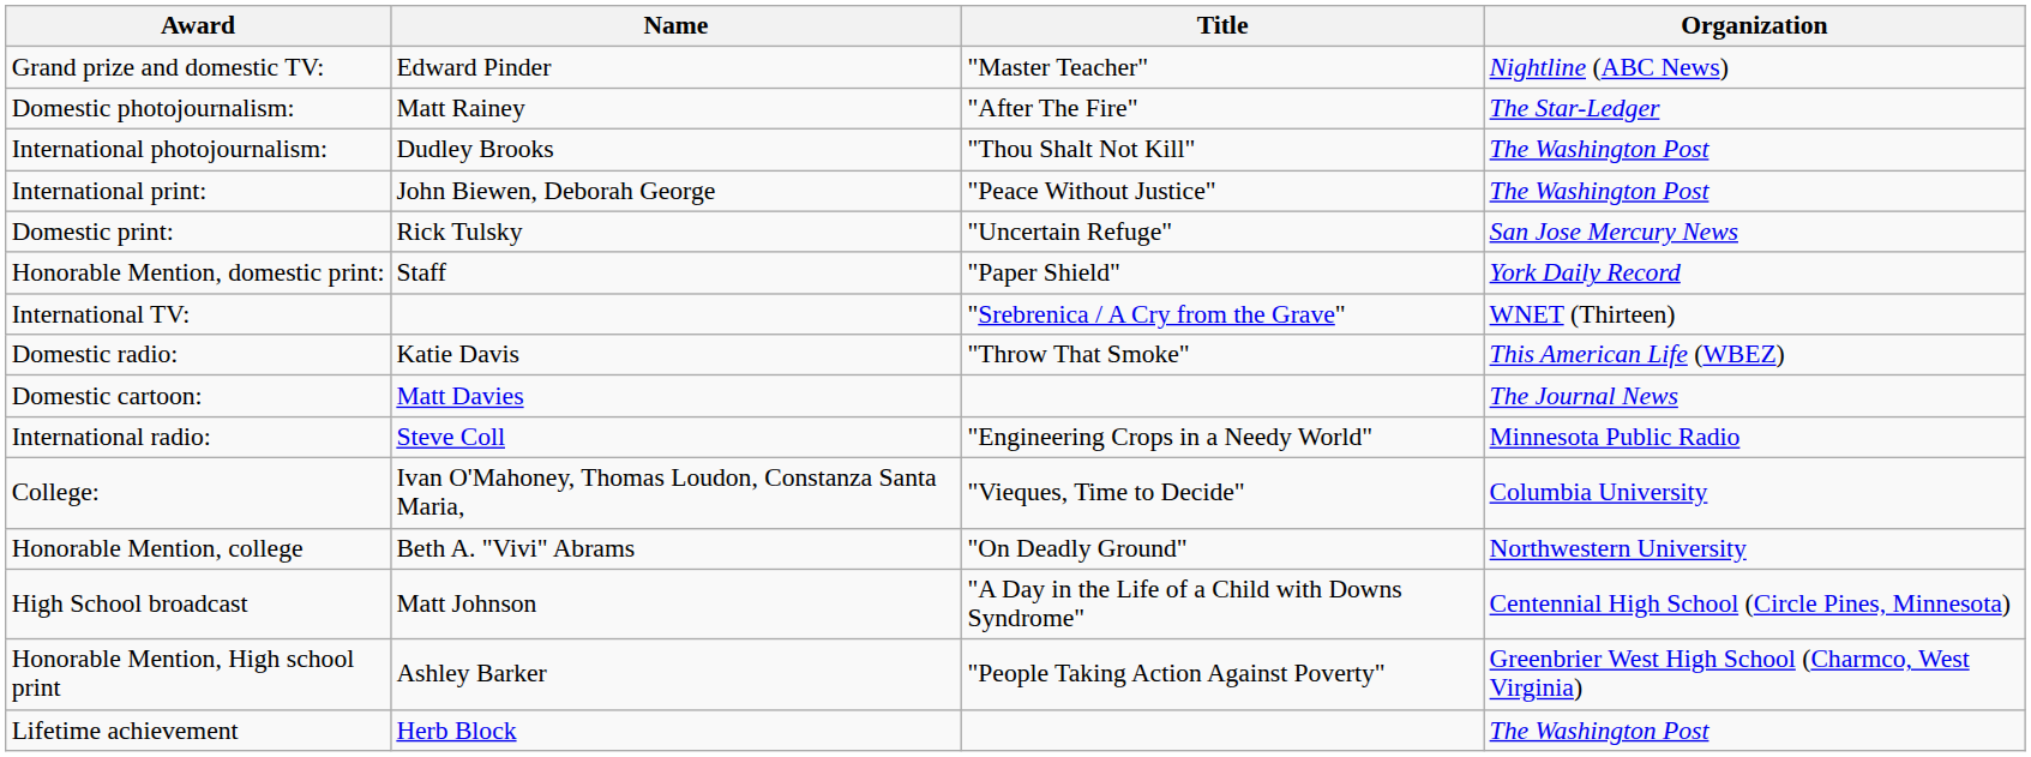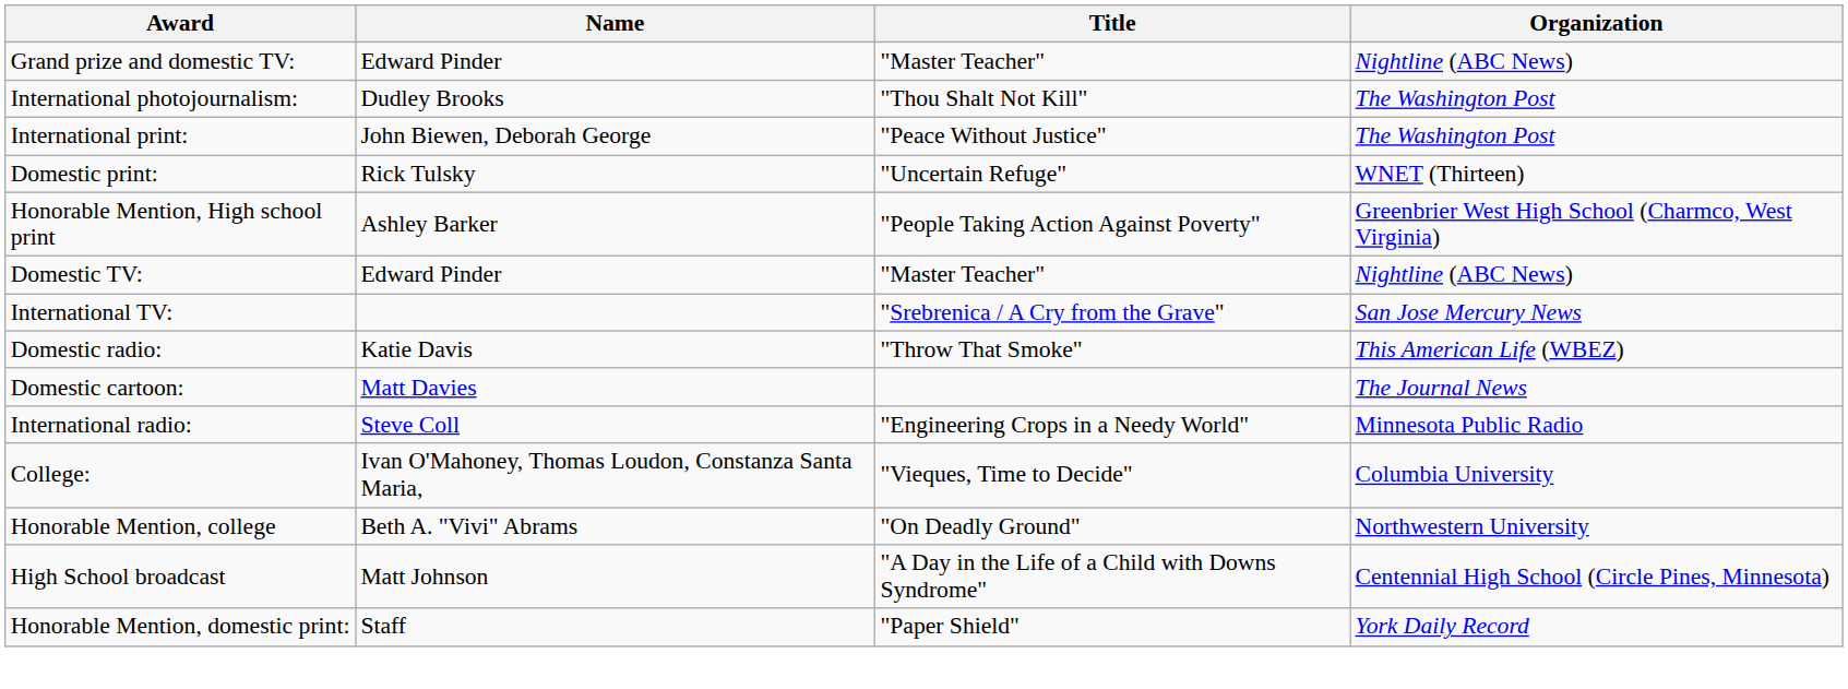- row: Domestic photojournalism: | Matt Rainey | "After The Fire" | The Star-Ledger
Domestic print: | Organization: San Jose Mercury News -> WNET (Thirteen)
rows swapped: Honorable Mention, domestic print: <-> Honorable Mention, High school print
+ row: Domestic TV: | Edward Pinder | "Master Teacher" | Nightline (ABC News)
International TV: | Organization: WNET (Thirteen) -> San Jose Mercury News
- row: Lifetime achievement | Herb Block | The Washington Post
